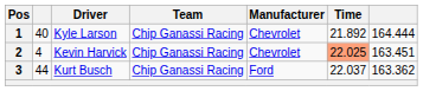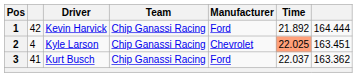1 | column 2: 40 -> 42
1 | Driver: Kyle Larson -> Kevin Harvick
1 | Manufacturer: Chevrolet -> Ford
2 | Driver: Kevin Harvick -> Kyle Larson
3 | column 2: 44 -> 41
